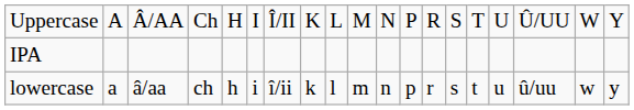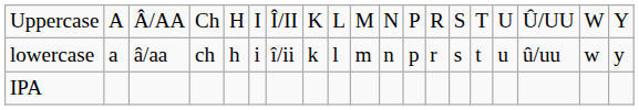rows swapped: lowercase <-> IPA
